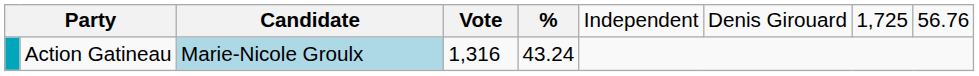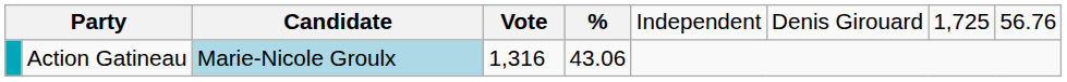Action Gatineau | column 5: 43.24 -> 43.06
